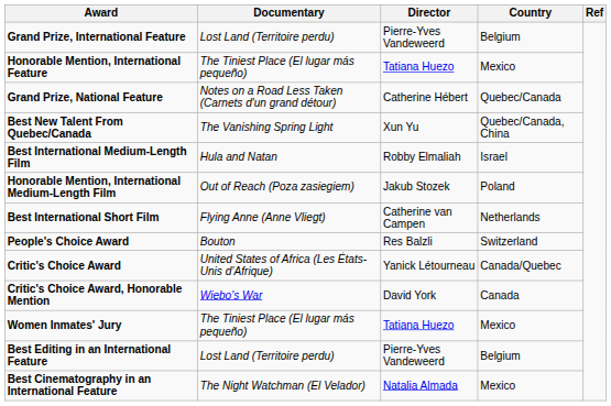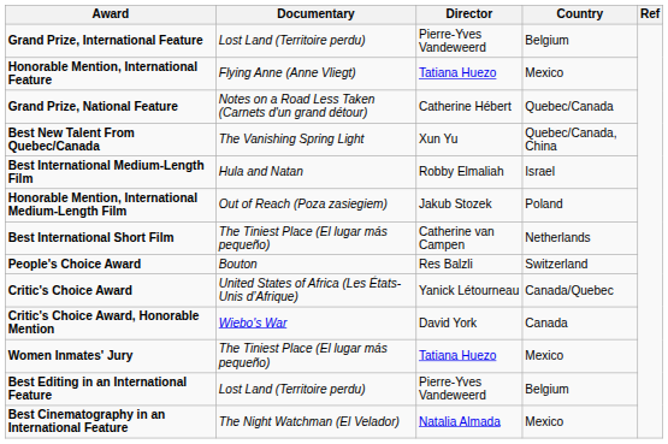Honorable Mention, International Feature | Documentary: The Tiniest Place (El lugar más pequeño) -> Flying Anne (Anne Vliegt)
Best International Short Film | Documentary: Flying Anne (Anne Vliegt) -> The Tiniest Place (El lugar más pequeño)
